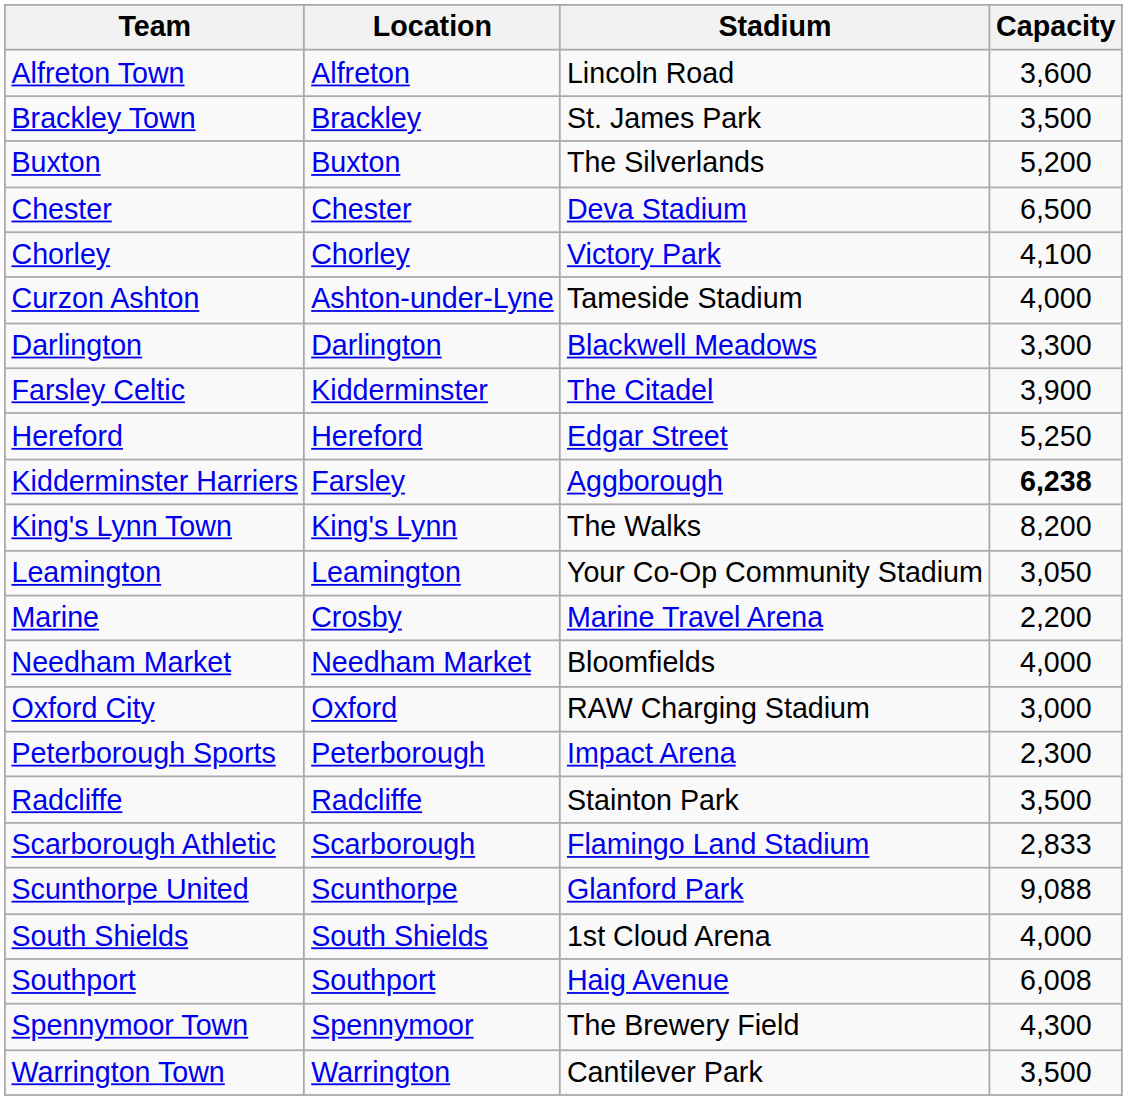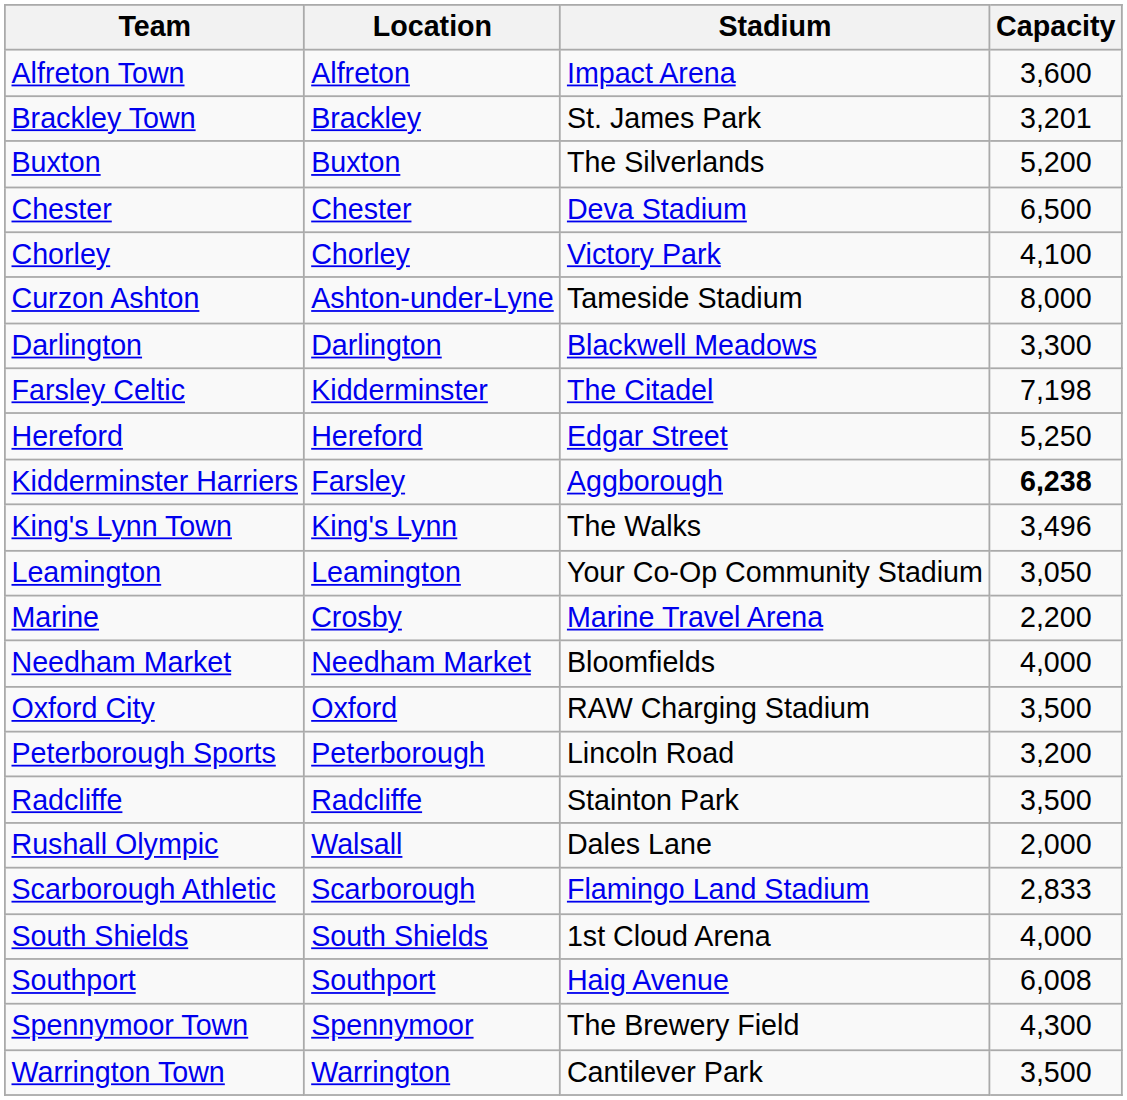Alfreton Town | Stadium: Lincoln Road -> Impact Arena
Brackley Town | Capacity: 3,500 -> 3,201
Curzon Ashton | Capacity: 4,000 -> 8,000
Farsley Celtic | Capacity: 3,900 -> 7,198
King's Lynn Town | Capacity: 8,200 -> 3,496
Oxford City | Capacity: 3,000 -> 3,500
Peterborough Sports | Stadium: Impact Arena -> Lincoln Road
Peterborough Sports | Capacity: 2,300 -> 3,200
+ row: Rushall Olympic | Walsall | Dales Lane | 2,000
- row: Scunthorpe United | Scunthorpe | Glanford Park | 9,088
